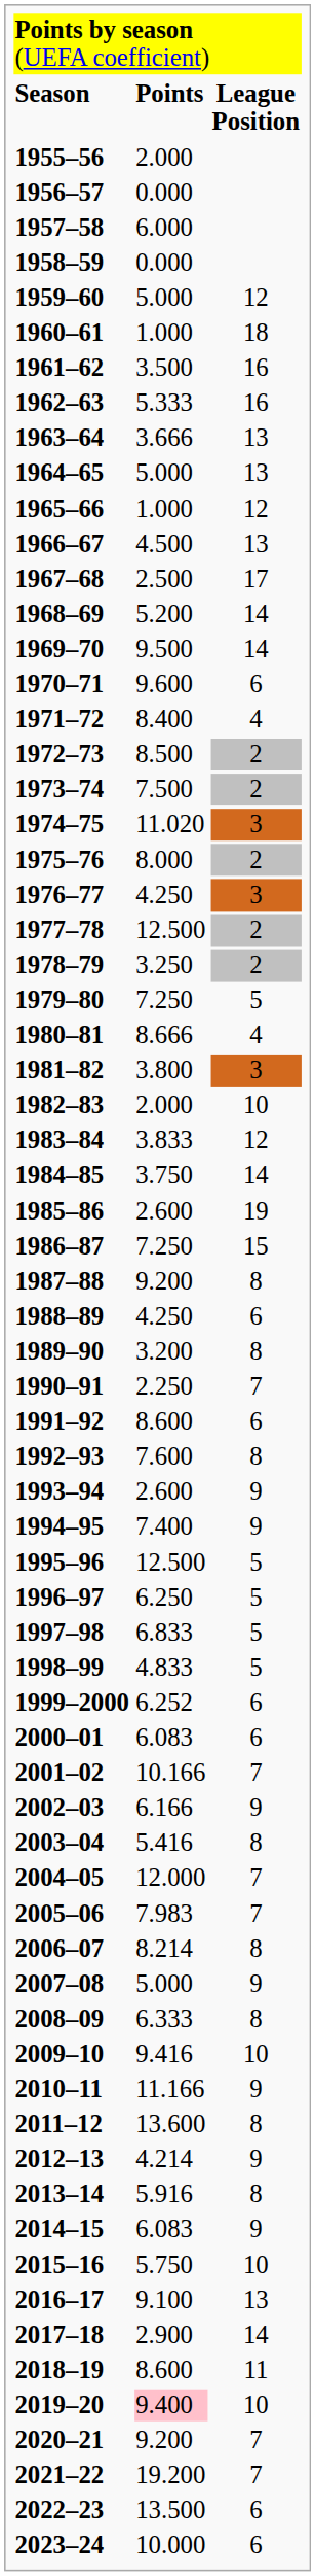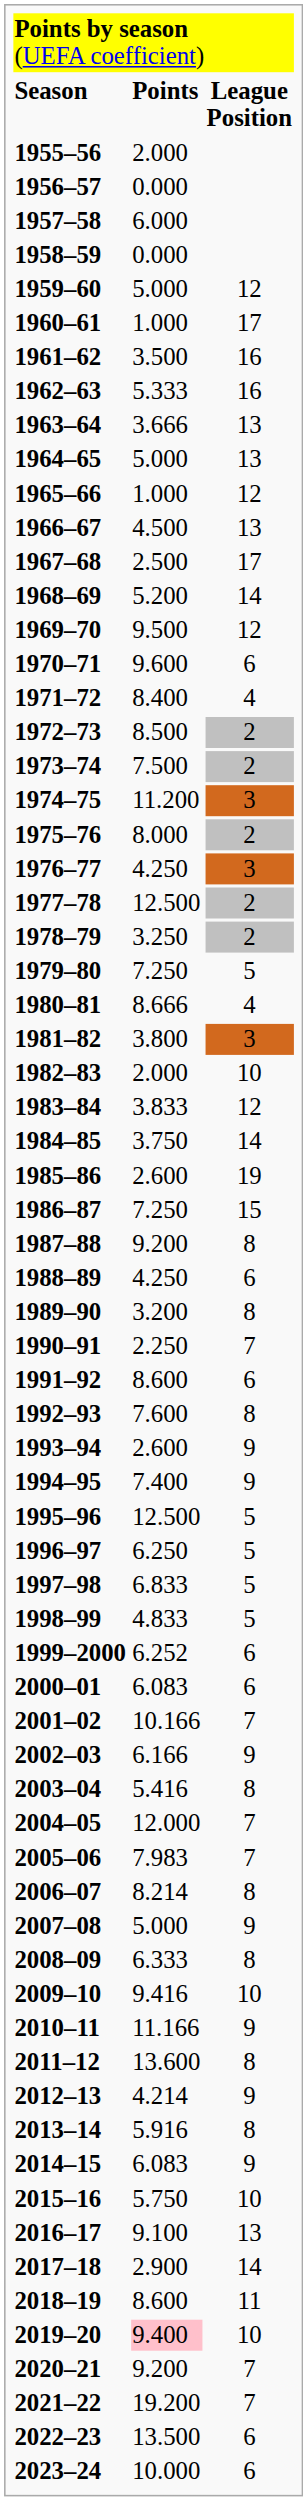1960–61 | column 3: 18 -> 17
1969–70 | column 3: 14 -> 12
1974–75 | column 2: 11.020 -> 11.200
